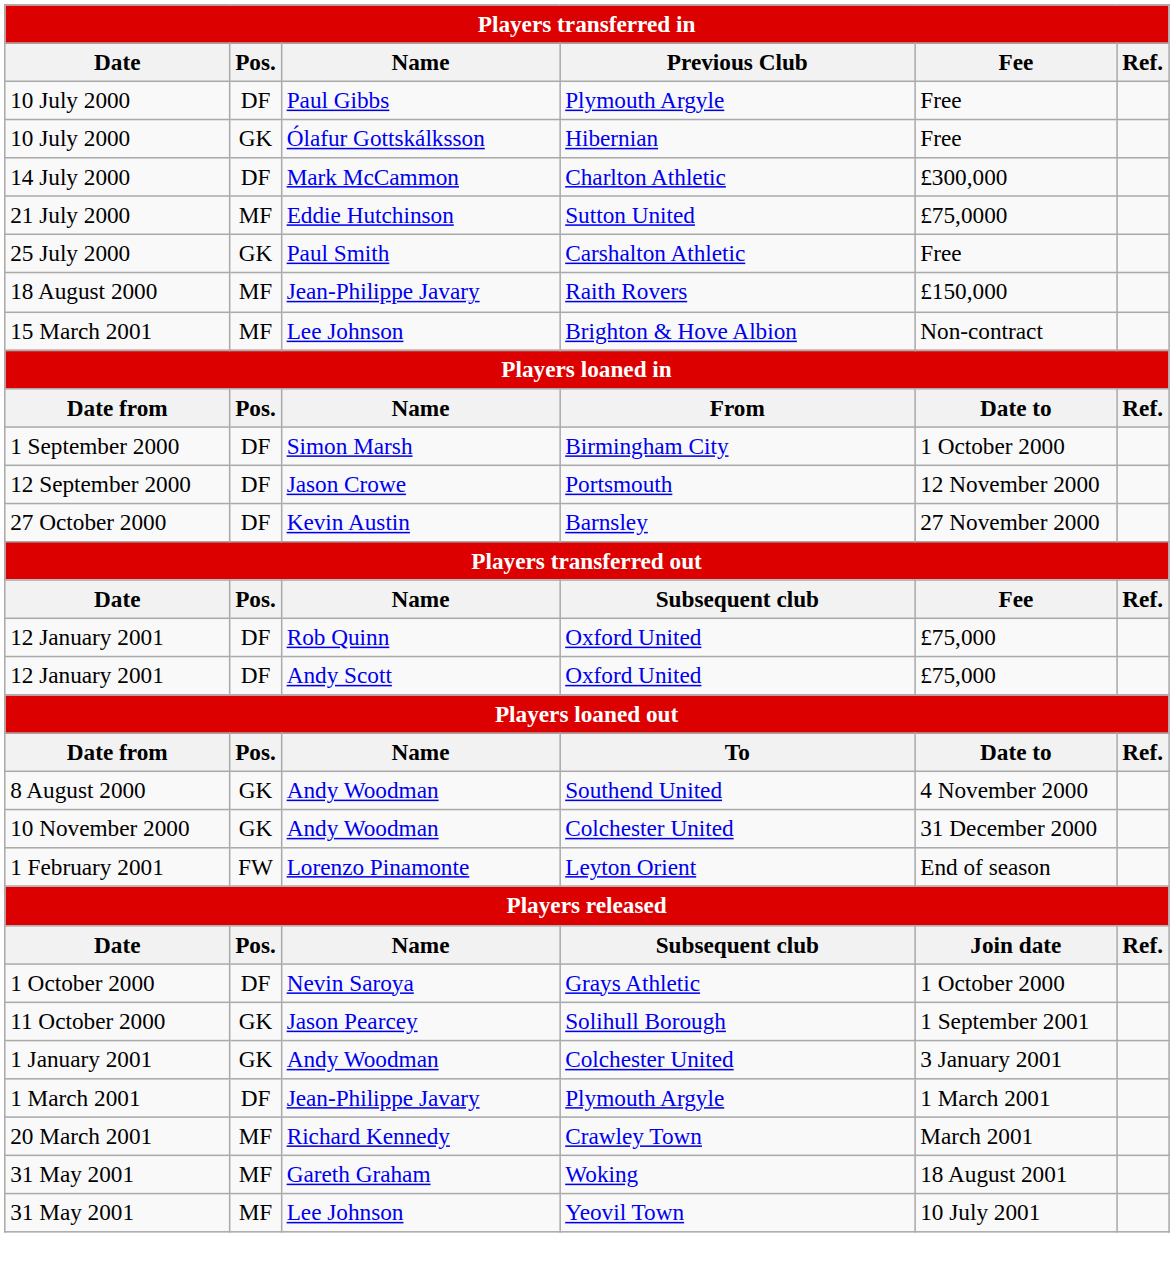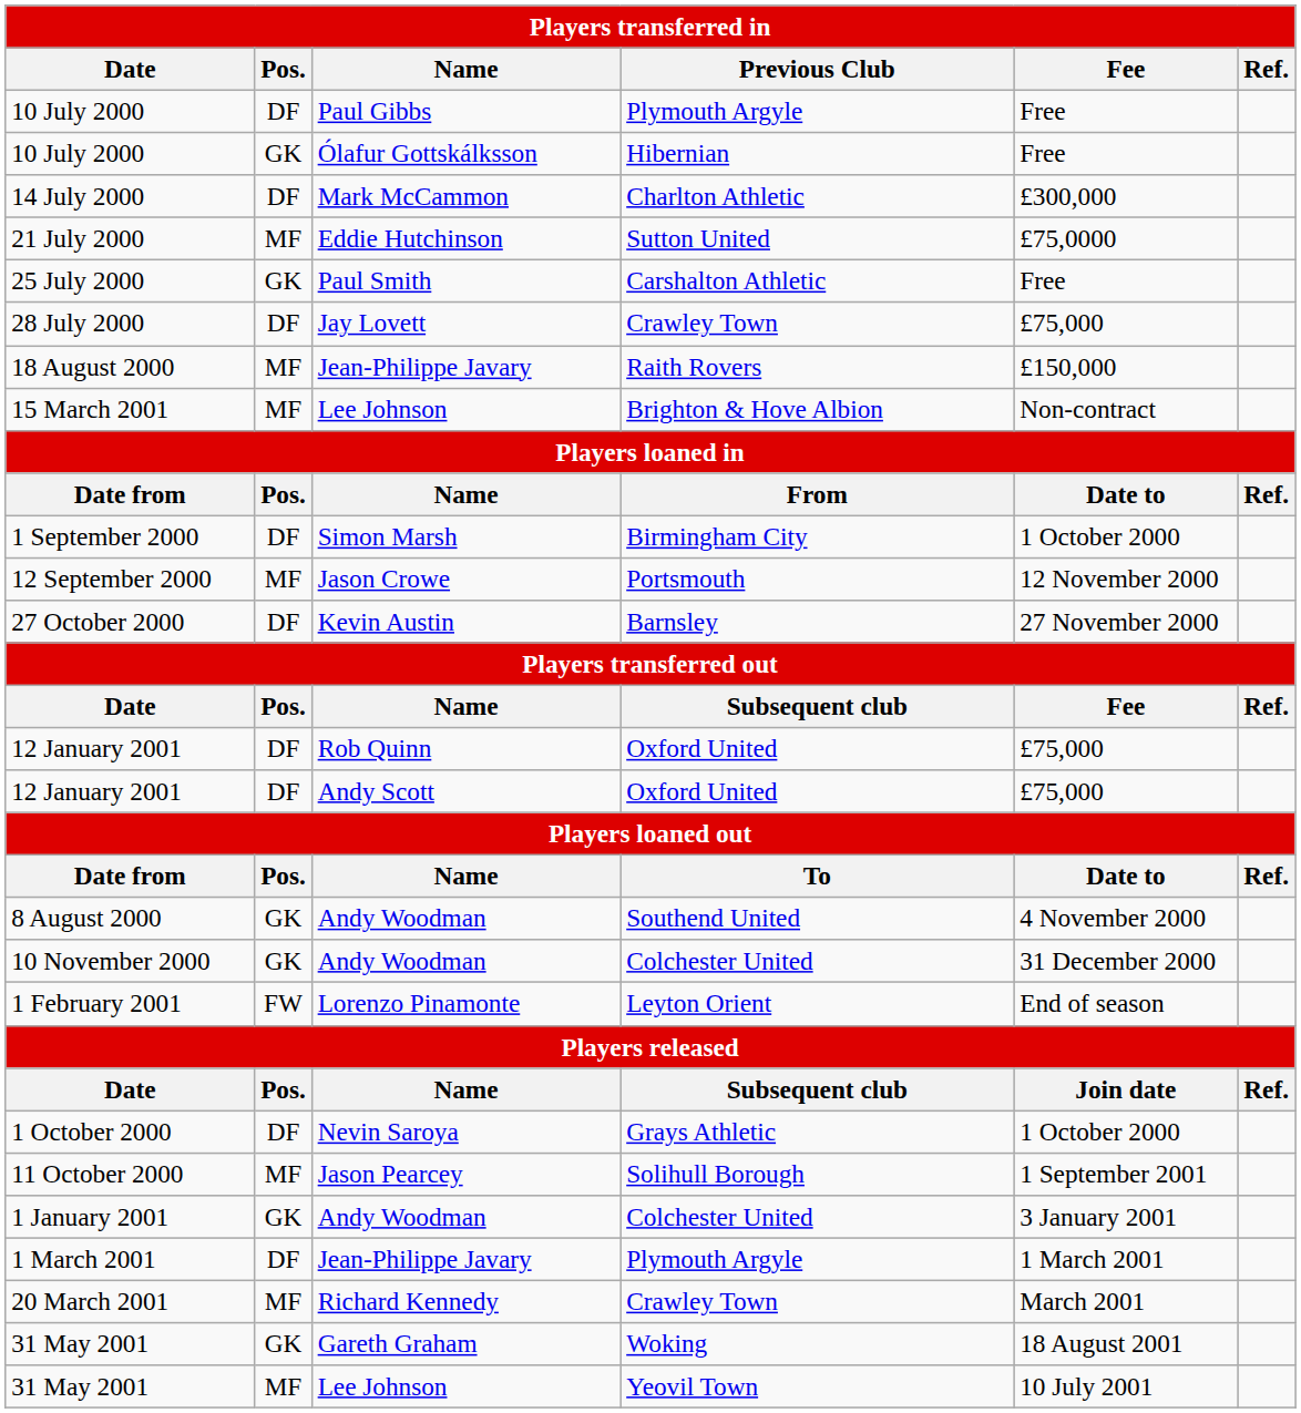+ row: 28 July 2000 | DF | Jay Lovett | Crawley Town | £75,000
12 September 2000 | Pos.: DF -> MF
11 October 2000 | Pos.: GK -> MF
31 May 2001 / Gareth Graham | Pos.: MF -> GK
